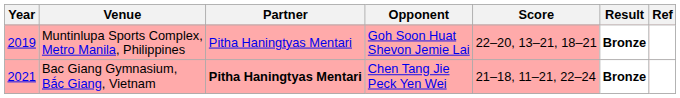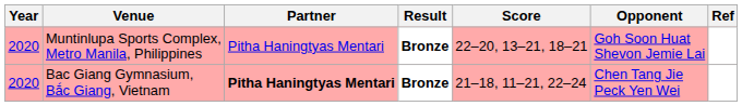columns swapped: Opponent <-> Result
Muntinlupa Sports Complex, Metro Manila, Philippines | Year: 2019 -> 2020
Bac Giang Gymnasium, Bắc Giang, Vietnam | Year: 2021 -> 2020
